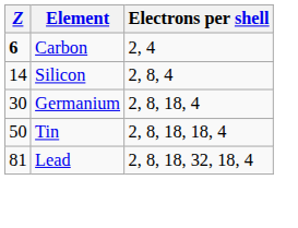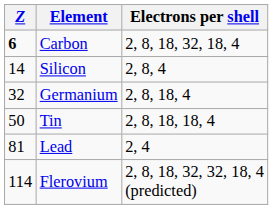Carbon | Electrons per shell: 2, 4 -> 2, 8, 18, 32, 18, 4
Germanium | Z: 30 -> 32
Lead | Electrons per shell: 2, 8, 18, 32, 18, 4 -> 2, 4
+ row: 114 | Flerovium | 2, 8, 18, 32, 32, 18, 4 (predicted)
